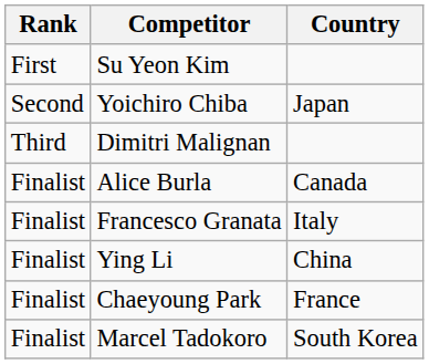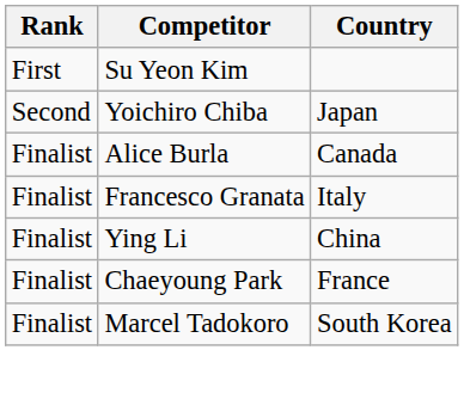- row: Third | Dimitri Malignan
